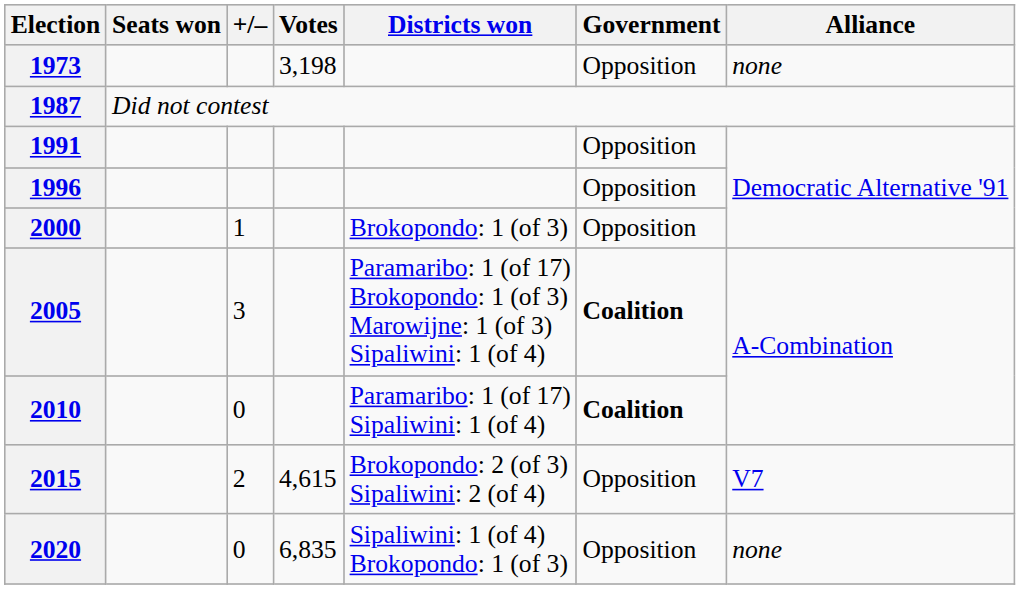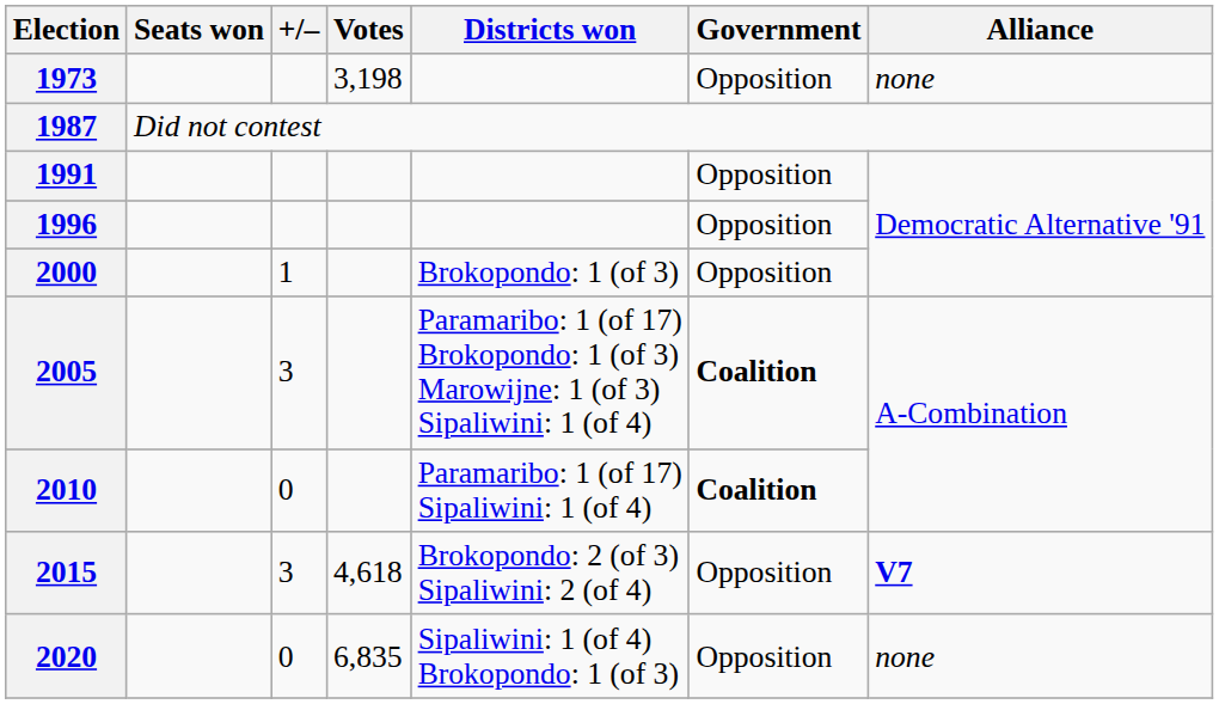2015 | +/–: 2 -> 3
2015 | Votes: 4,615 -> 4,618
2015 | Alliance: normal -> bold
